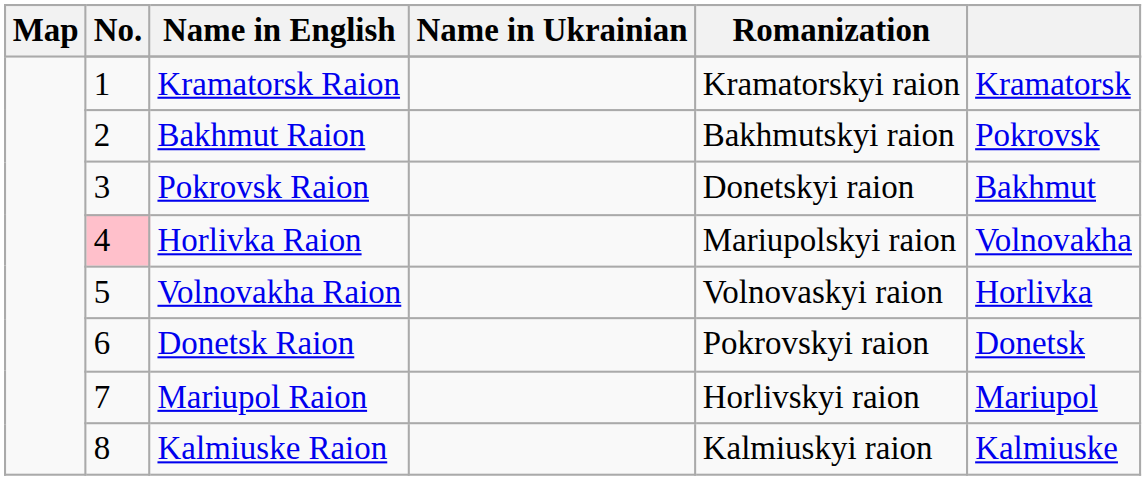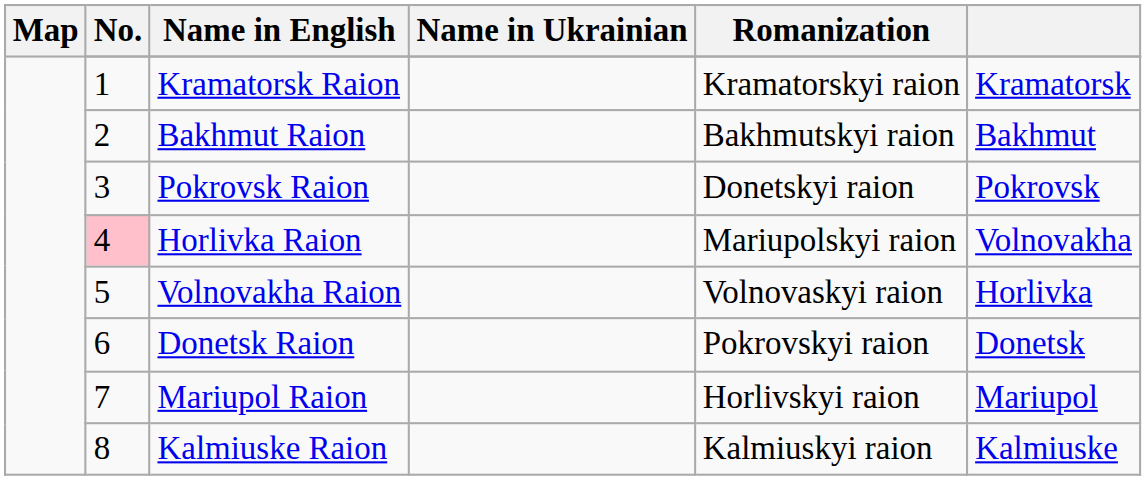Bakhmut Raion | column 6: Pokrovsk -> Bakhmut
Pokrovsk Raion | column 6: Bakhmut -> Pokrovsk
